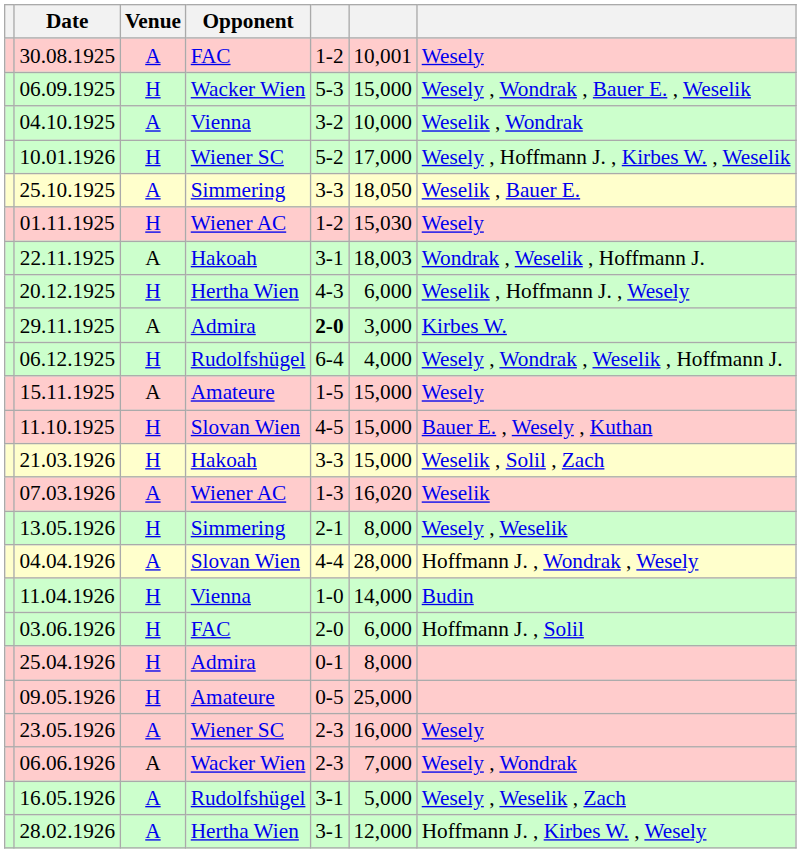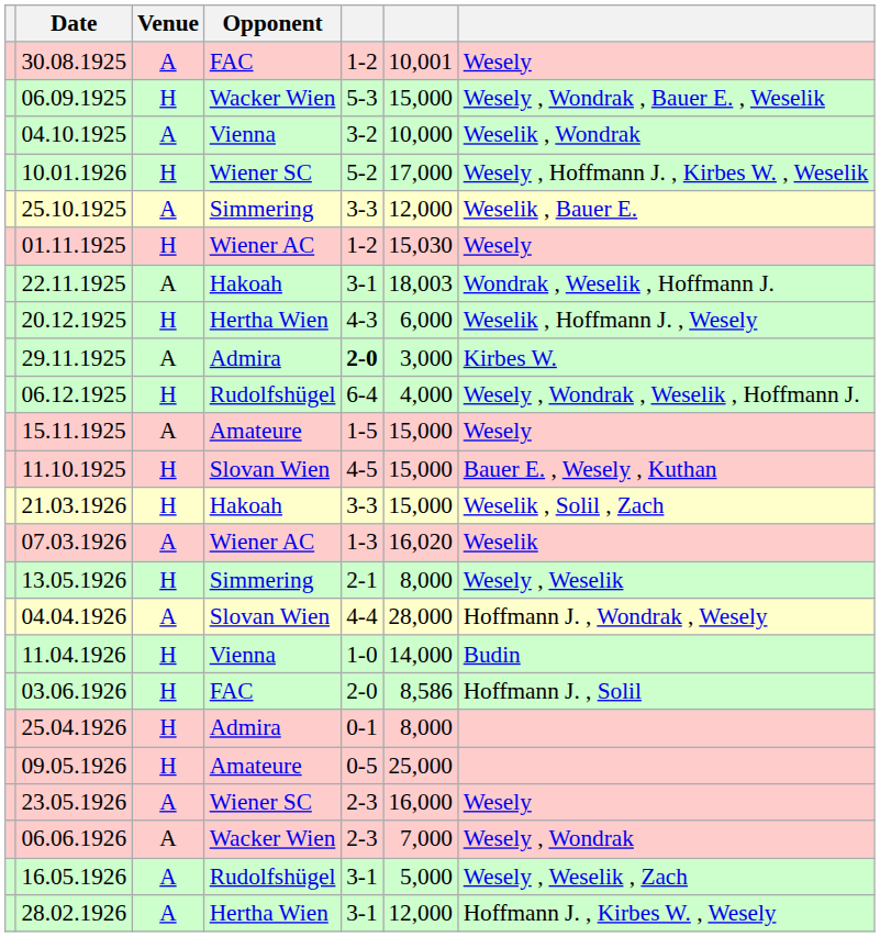25.10.1925 | column 6: 18,050 -> 12,000
03.06.1926 | column 6: 6,000 -> 8,586
